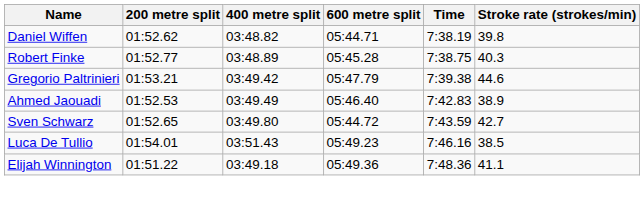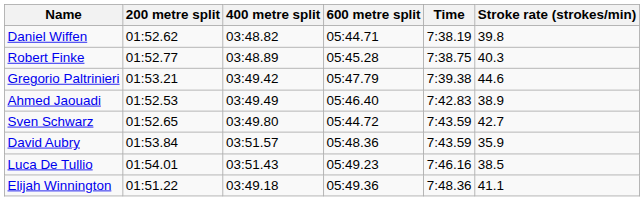+ row: David Aubry | 01:53.84 | 03:51.57 | 05:48.36 | 7:43.59 | 35.9
